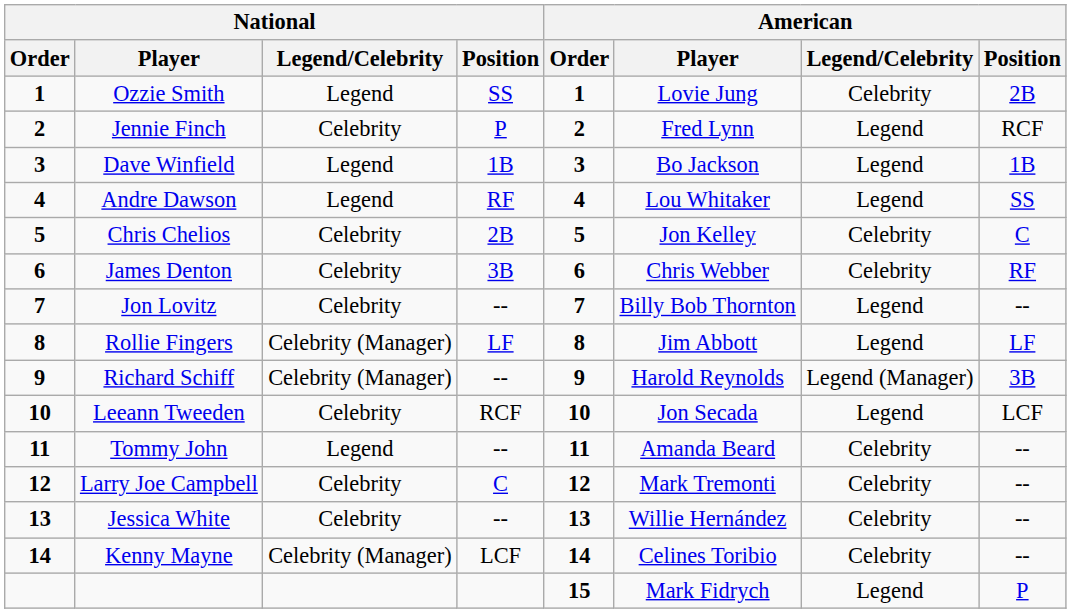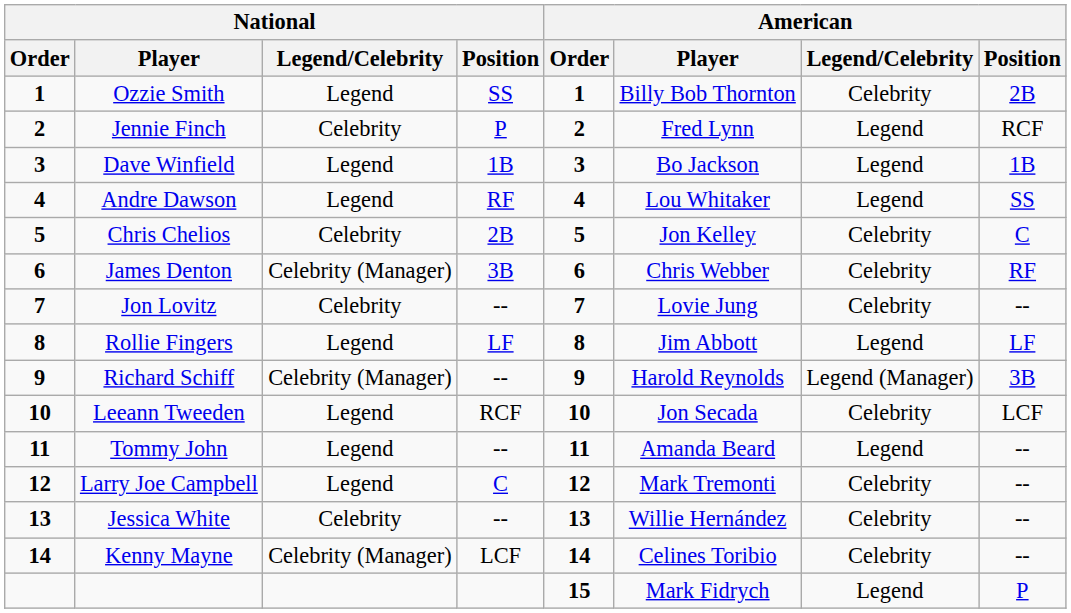Ozzie Smith | American / Player: Lovie Jung -> Billy Bob Thornton
James Denton | National / Legend/Celebrity: Celebrity -> Celebrity (Manager)
Jon Lovitz | American / Player: Billy Bob Thornton -> Lovie Jung
Jon Lovitz | American / Legend/Celebrity: Legend -> Celebrity
Rollie Fingers | National / Legend/Celebrity: Celebrity (Manager) -> Legend
Leeann Tweeden | National / Legend/Celebrity: Celebrity -> Legend
Leeann Tweeden | American / Legend/Celebrity: Legend -> Celebrity
Tommy John | American / Legend/Celebrity: Celebrity -> Legend
Larry Joe Campbell | National / Legend/Celebrity: Celebrity -> Legend
